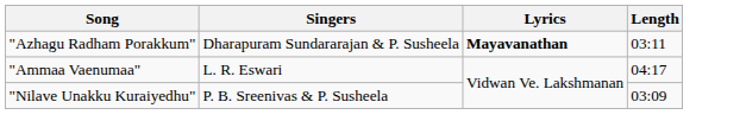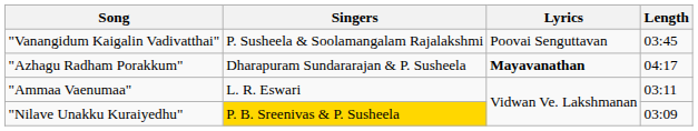+ row: "Vanangidum Kaigalin Vadivatthai" | P. Susheela & Soolamangalam Rajalakshmi | Poovai Senguttavan | 03:45
"Azhagu Radham Porakkum" | Length: 03:11 -> 04:17
"Ammaa Vaenumaa" | Length: 04:17 -> 03:11
"Nilave Unakku Kuraiyedhu" | Singers: no background -> gold background
